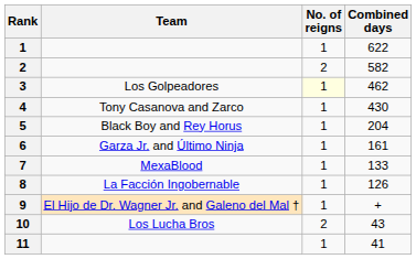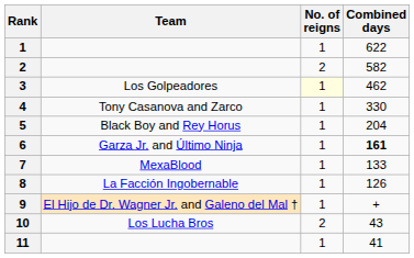4 | Combined days: 430 -> 330
6 | Combined days: normal -> bold
